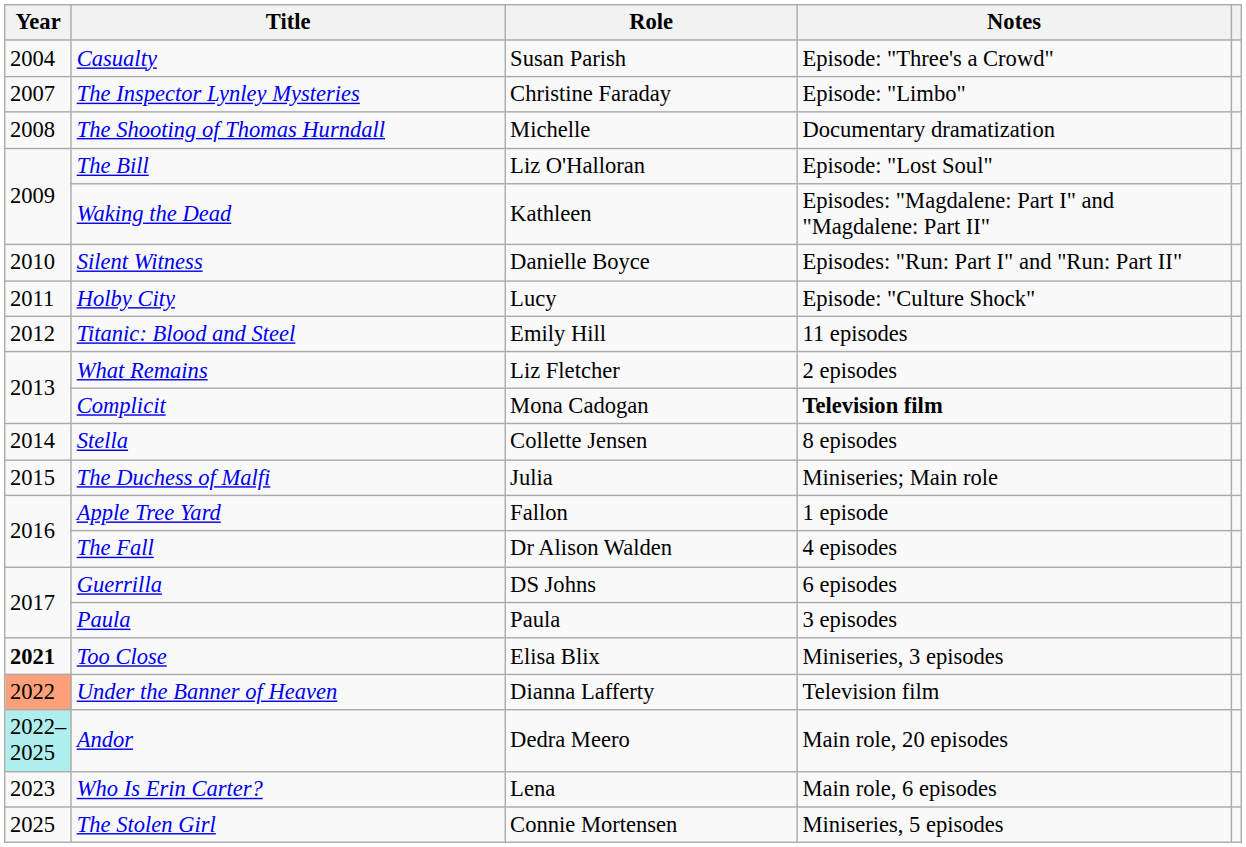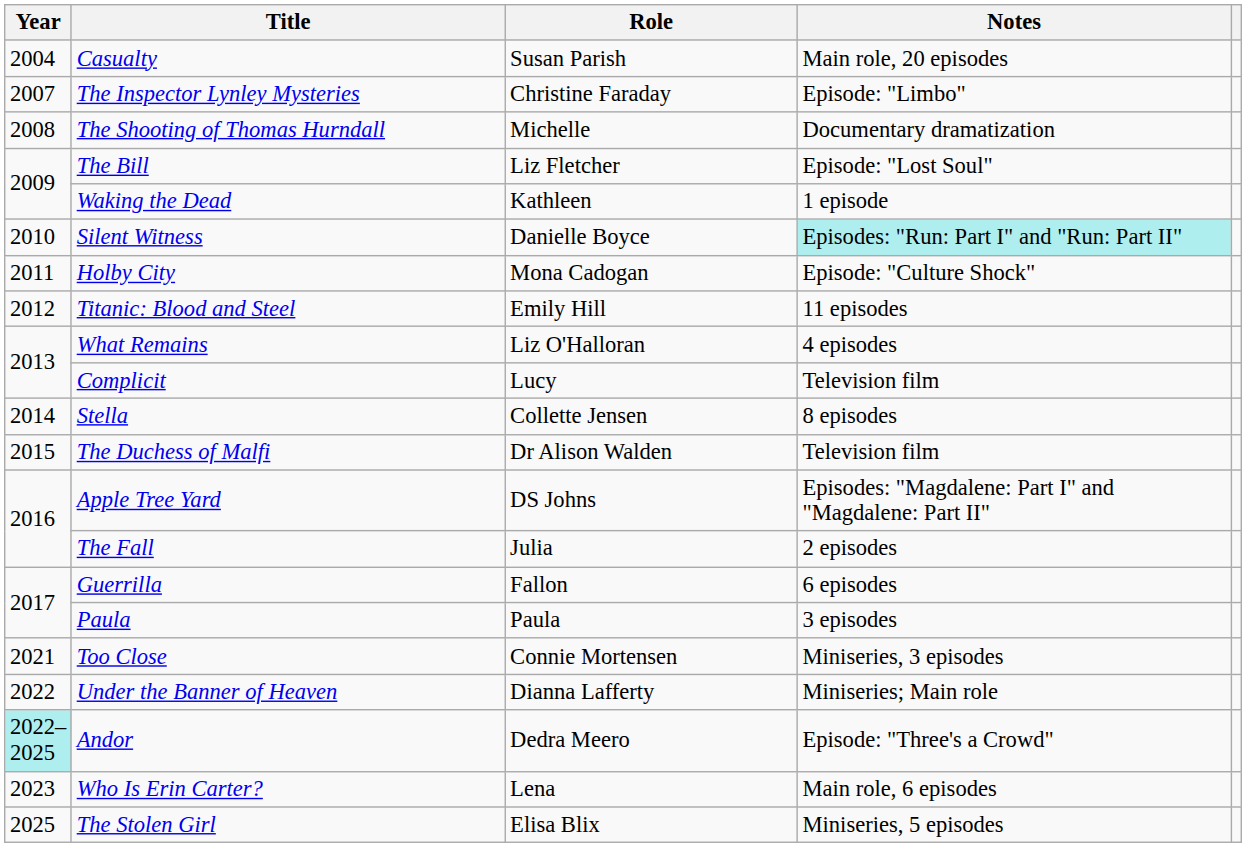Casualty | Notes: Episode: "Three's a Crowd" -> Main role, 20 episodes
The Bill | Role: Liz O'Halloran -> Liz Fletcher
Waking the Dead | Notes: Episodes: "Magdalene: Part I" and "Magdalene: Part II" -> 1 episode
Silent Witness | Notes: no background -> paleturquoise background
Holby City | Role: Lucy -> Mona Cadogan
What Remains | Role: Liz Fletcher -> Liz O'Halloran
What Remains | Notes: 2 episodes -> 4 episodes
Complicit | Role: Mona Cadogan -> Lucy
Complicit | Notes: bold -> normal
The Duchess of Malfi | Role: Julia -> Dr Alison Walden
The Duchess of Malfi | Notes: Miniseries; Main role -> Television film
Apple Tree Yard | Role: Fallon -> DS Johns
Apple Tree Yard | Notes: 1 episode -> Episodes: "Magdalene: Part I" and "Magdalene: Part II"
The Fall | Role: Dr Alison Walden -> Julia
The Fall | Notes: 4 episodes -> 2 episodes
Guerrilla | Role: DS Johns -> Fallon
Too Close | Year: bold -> normal
Too Close | Role: Elisa Blix -> Connie Mortensen
Under the Banner of Heaven | Year: lightsalmon background -> no background
Under the Banner of Heaven | Notes: Television film -> Miniseries; Main role
Andor | Notes: Main role, 20 episodes -> Episode: "Three's a Crowd"
The Stolen Girl | Role: Connie Mortensen -> Elisa Blix
